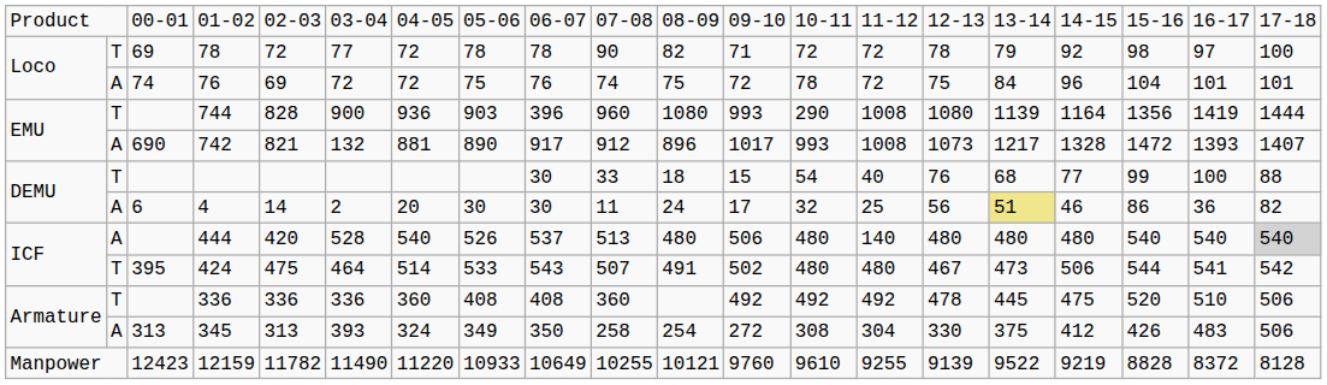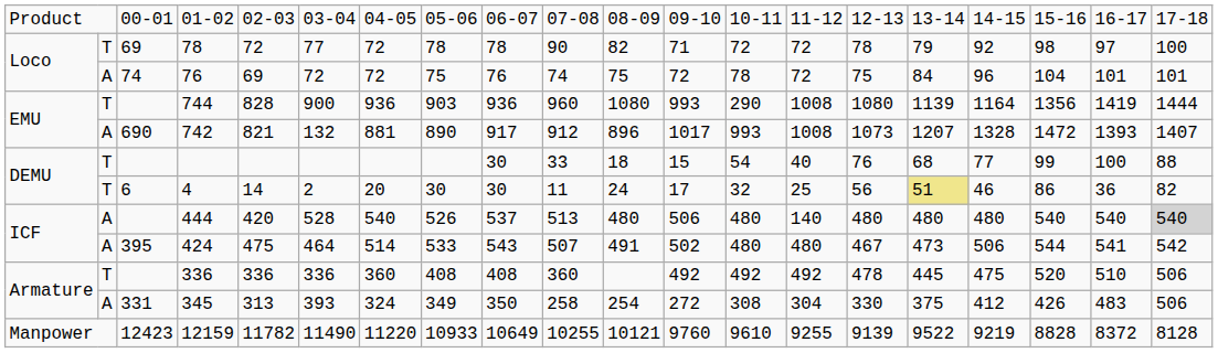744 | column 9: 396 -> 936
742 | column 16: 1217 -> 1207
4 | column 2: A -> T
424 | column 2: T -> A
345 | column 3: 313 -> 331
